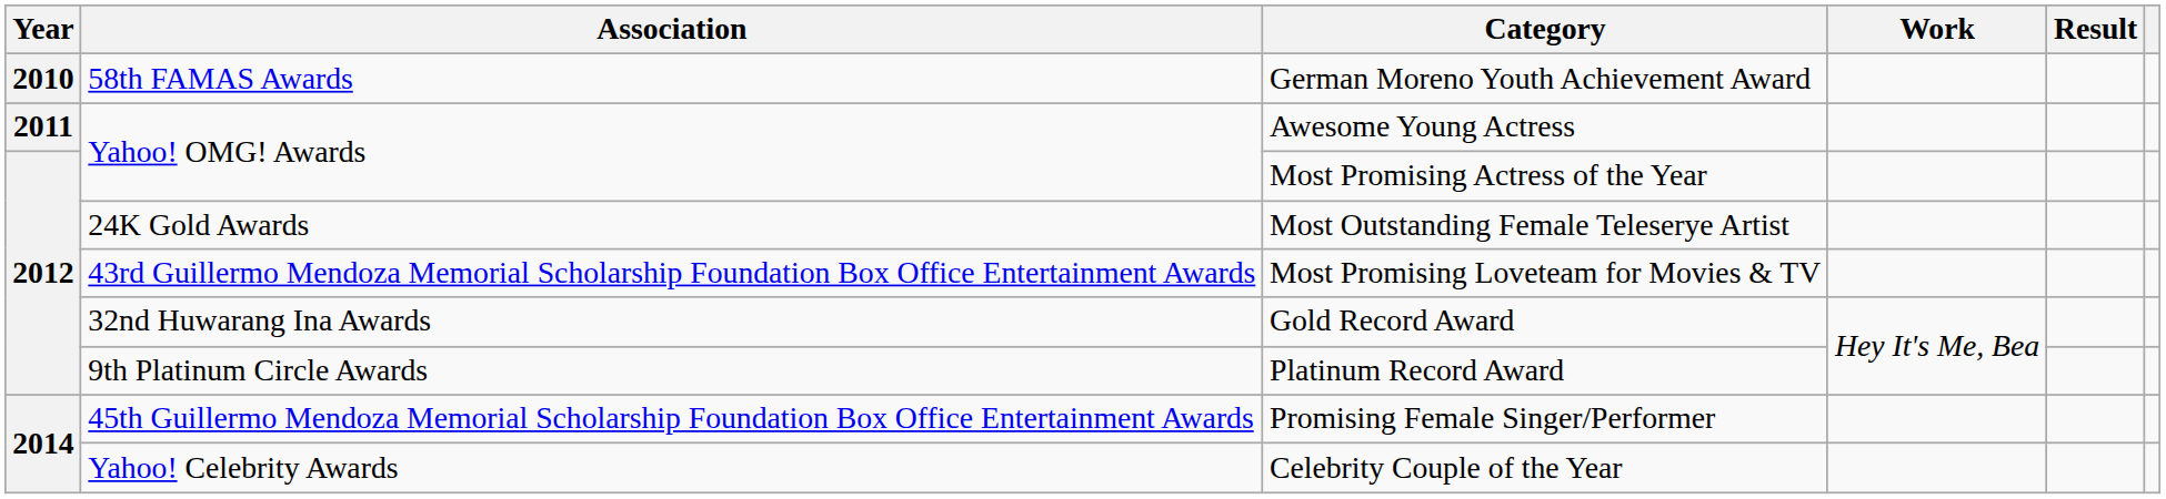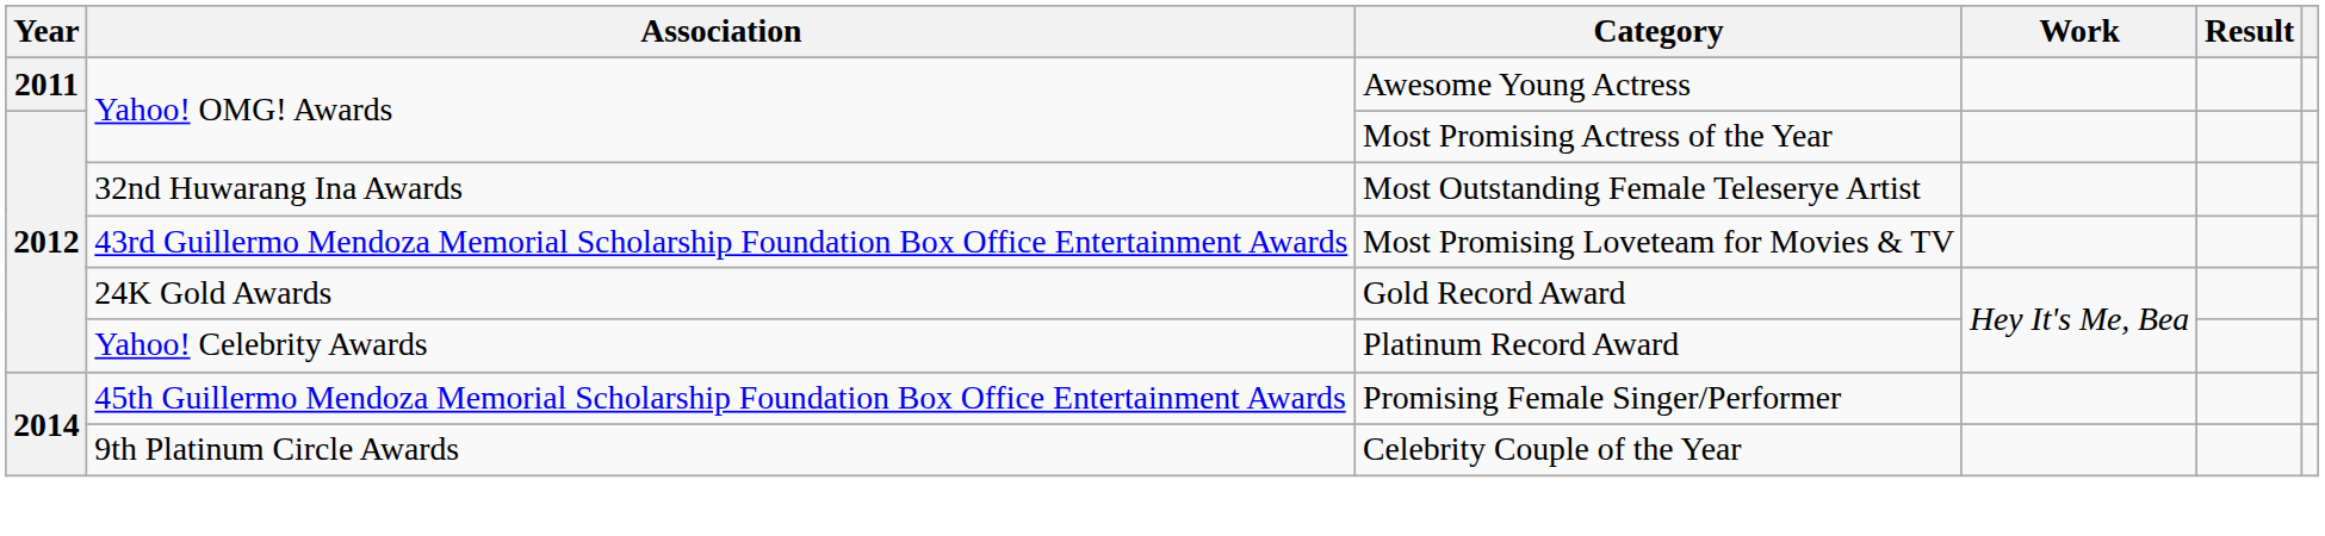- row: 2010 | 58th FAMAS Awards | German Moreno Youth Achievement Award
Most Outstanding Female Teleserye Artist | Association: 24K Gold Awards -> 32nd Huwarang Ina Awards
Gold Record Award | Association: 32nd Huwarang Ina Awards -> 24K Gold Awards
Platinum Record Award | Association: 9th Platinum Circle Awards -> Yahoo! Celebrity Awards
Celebrity Couple of the Year | Association: Yahoo! Celebrity Awards -> 9th Platinum Circle Awards
